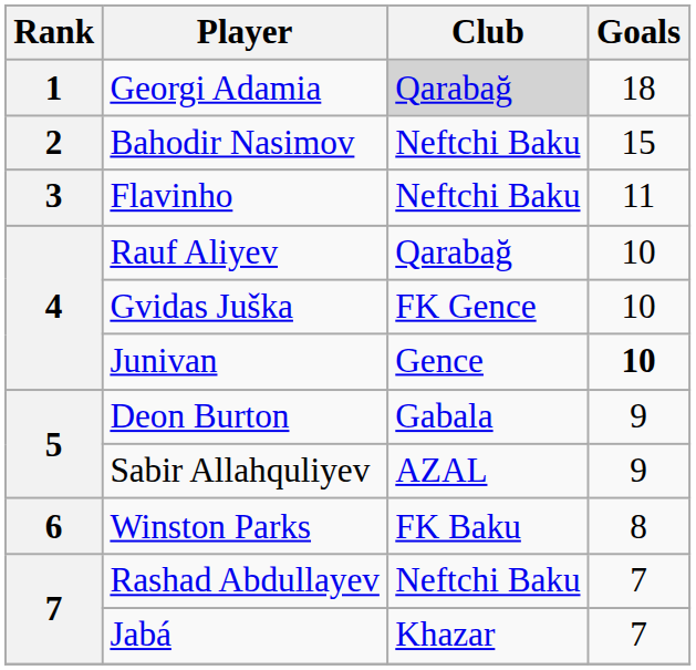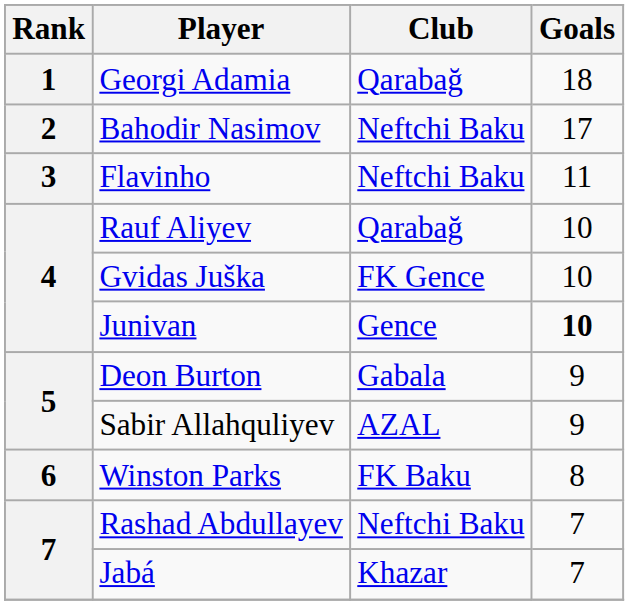Georgi Adamia | Club: lightgrey background -> no background
Bahodir Nasimov | Goals: 15 -> 17
